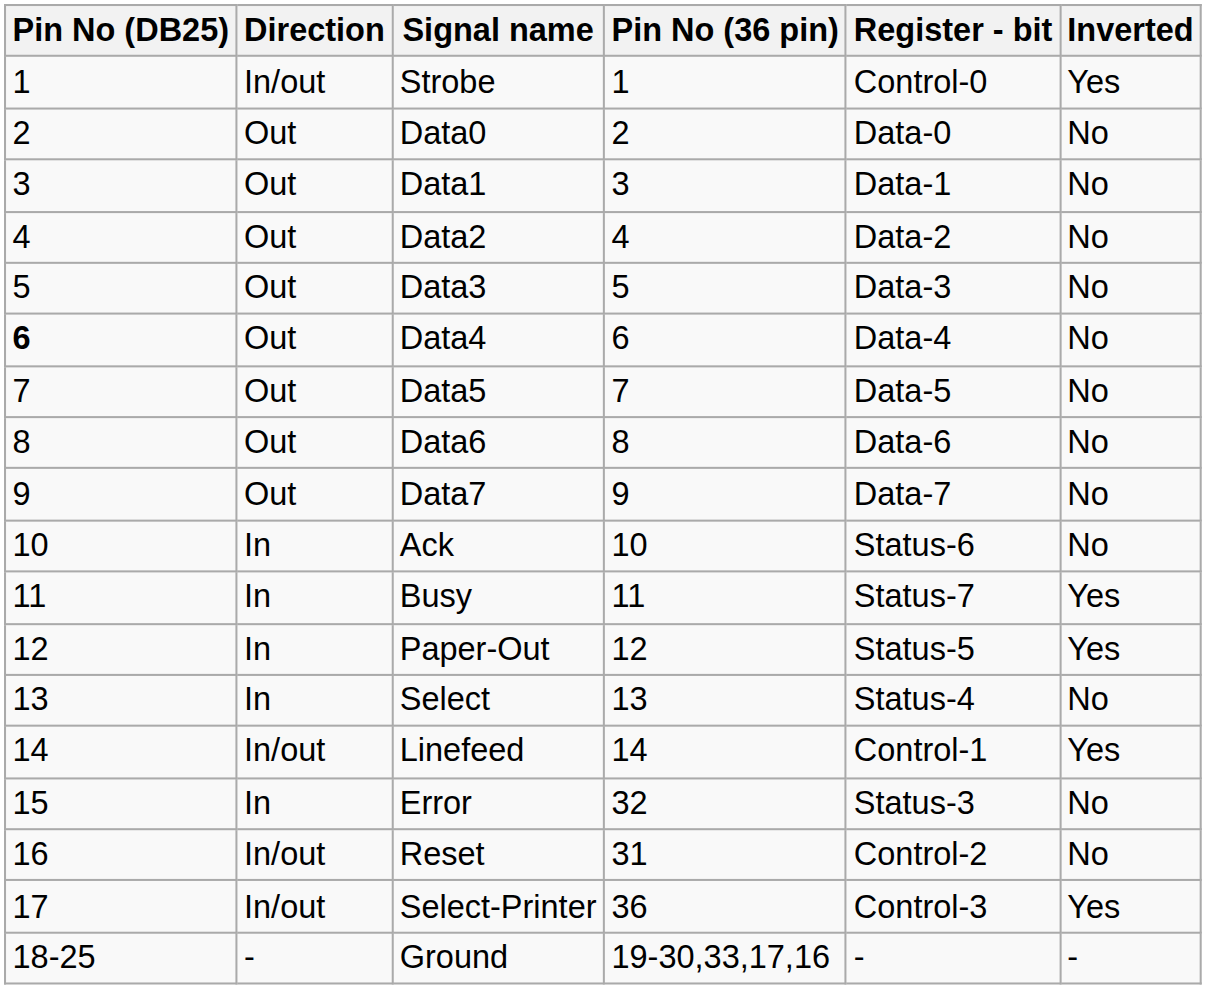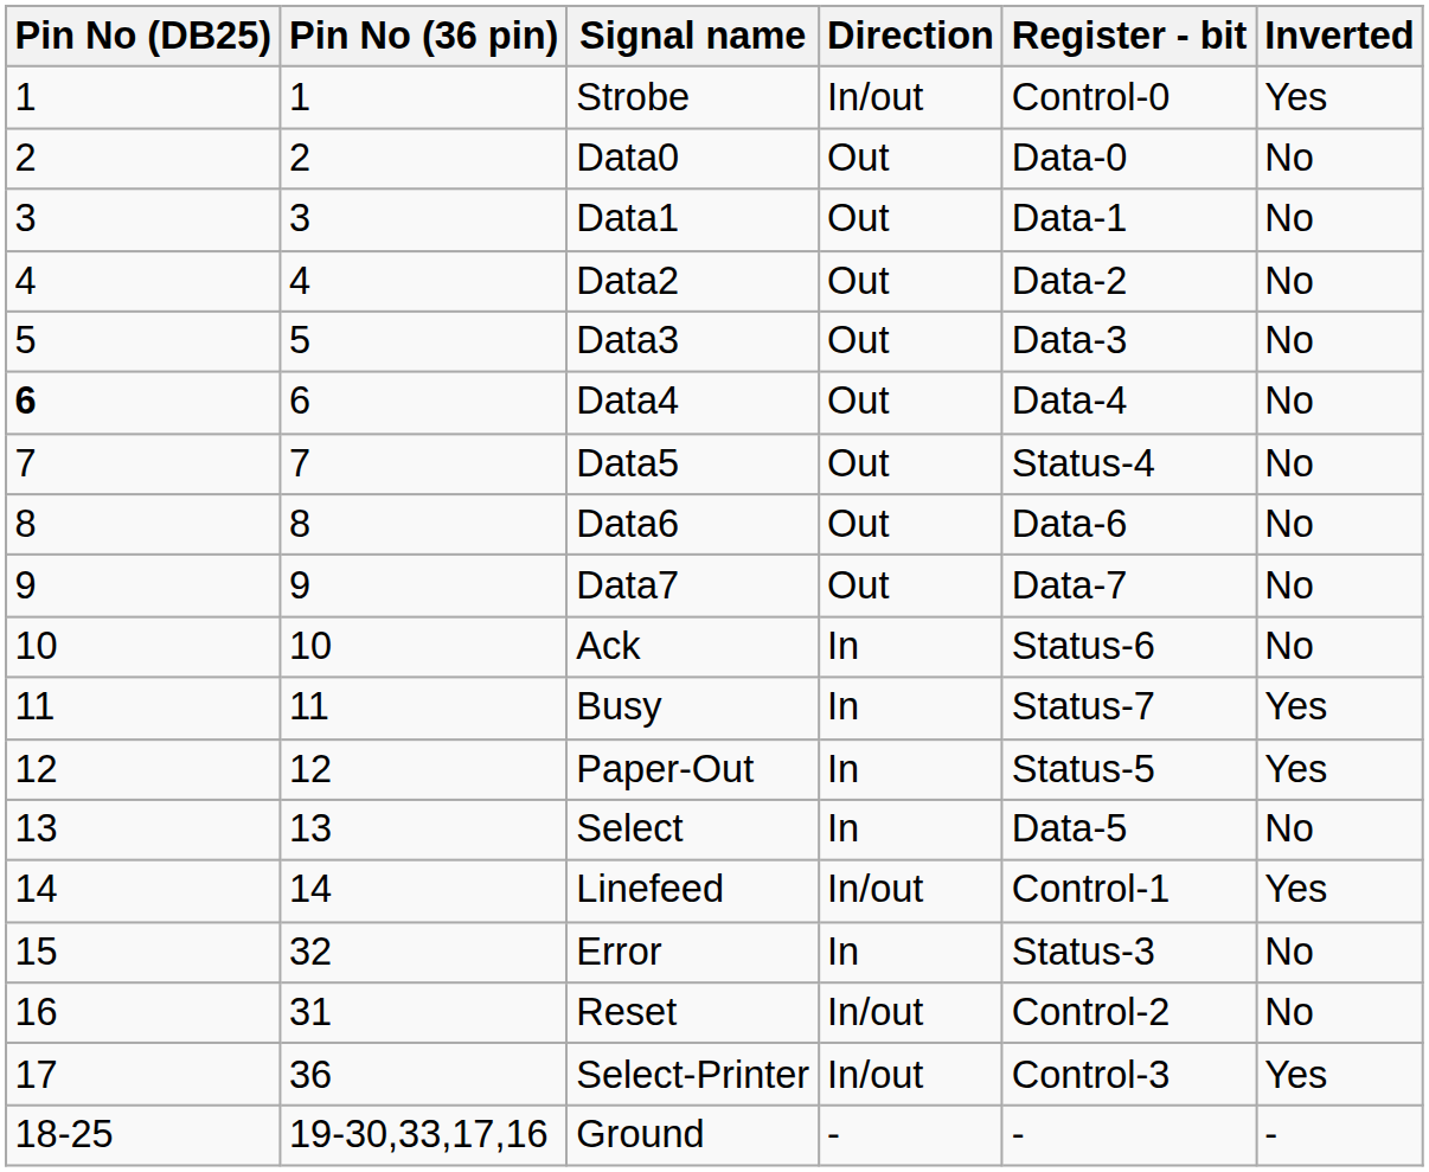columns swapped: Pin No (36 pin) <-> Direction
Data5 | Register - bit: Data-5 -> Status-4
Select | Register - bit: Status-4 -> Data-5
